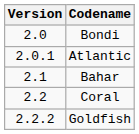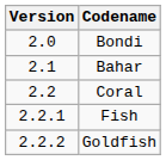- row: 2.0.1 | Atlantic
+ row: 2.2.1 | Fish
